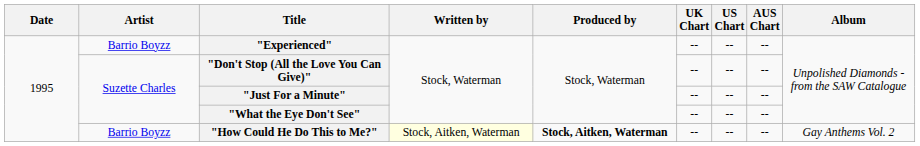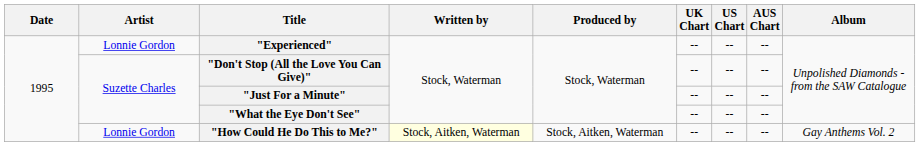"Experienced" | Artist: Barrio Boyzz -> Lonnie Gordon
"How Could He Do This to Me?" | Artist: Barrio Boyzz -> Lonnie Gordon
"How Could He Do This to Me?" | Produced by: bold -> normal
